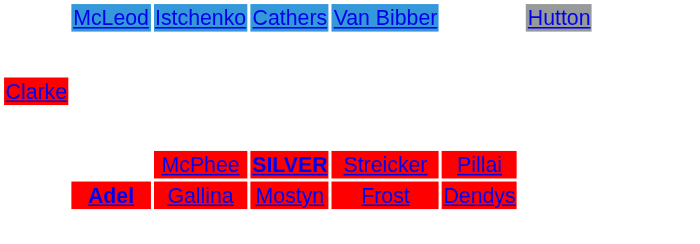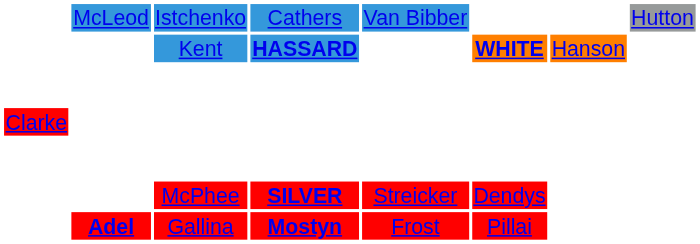+ row: Kent | HASSARD | WHITE | Hanson
McPhee | column 6: Pillai -> Dendys
Gallina | column 4: normal -> bold
Gallina | column 6: Dendys -> Pillai
